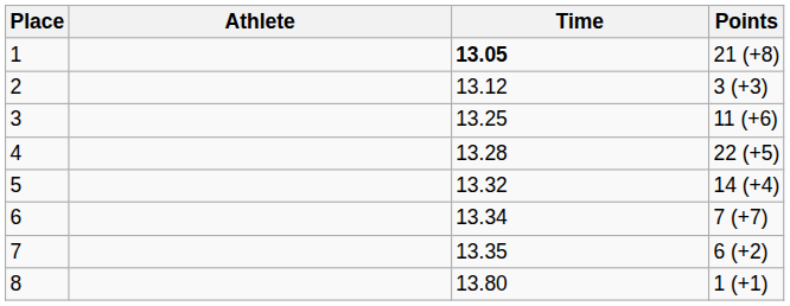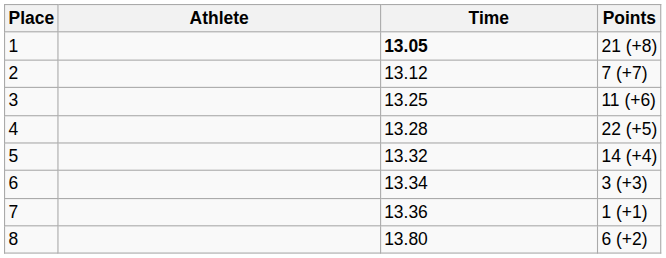2 | Points: 3 (+3) -> 7 (+7)
6 | Points: 7 (+7) -> 3 (+3)
7 | Time: 13.35 -> 13.36
7 | Points: 6 (+2) -> 1 (+1)
8 | Points: 1 (+1) -> 6 (+2)
